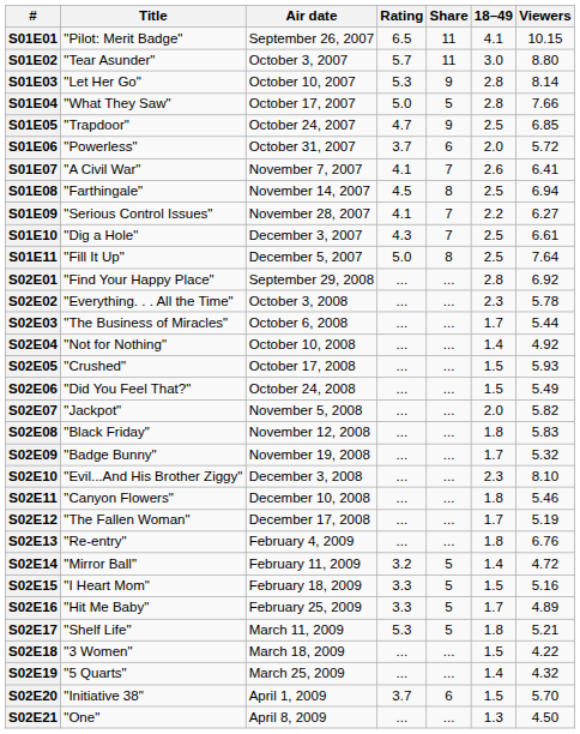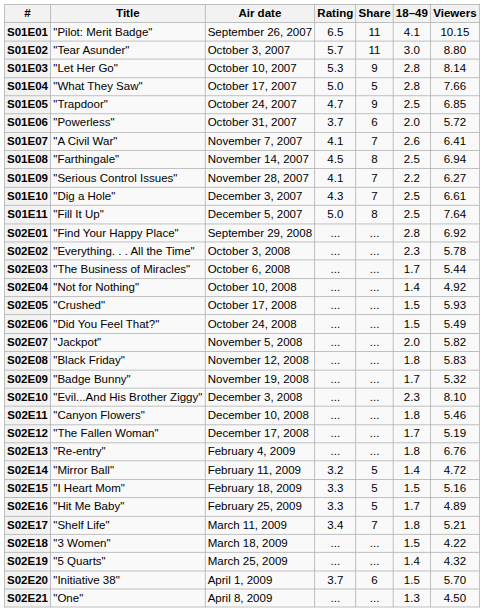S02E17 | Rating: 5.3 -> 3.4
S02E17 | Share: 5 -> 7
